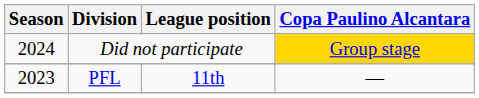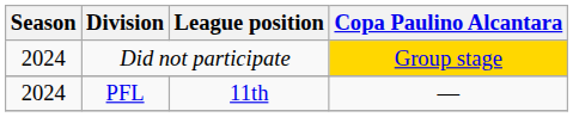PFL | Season: 2023 -> 2024
